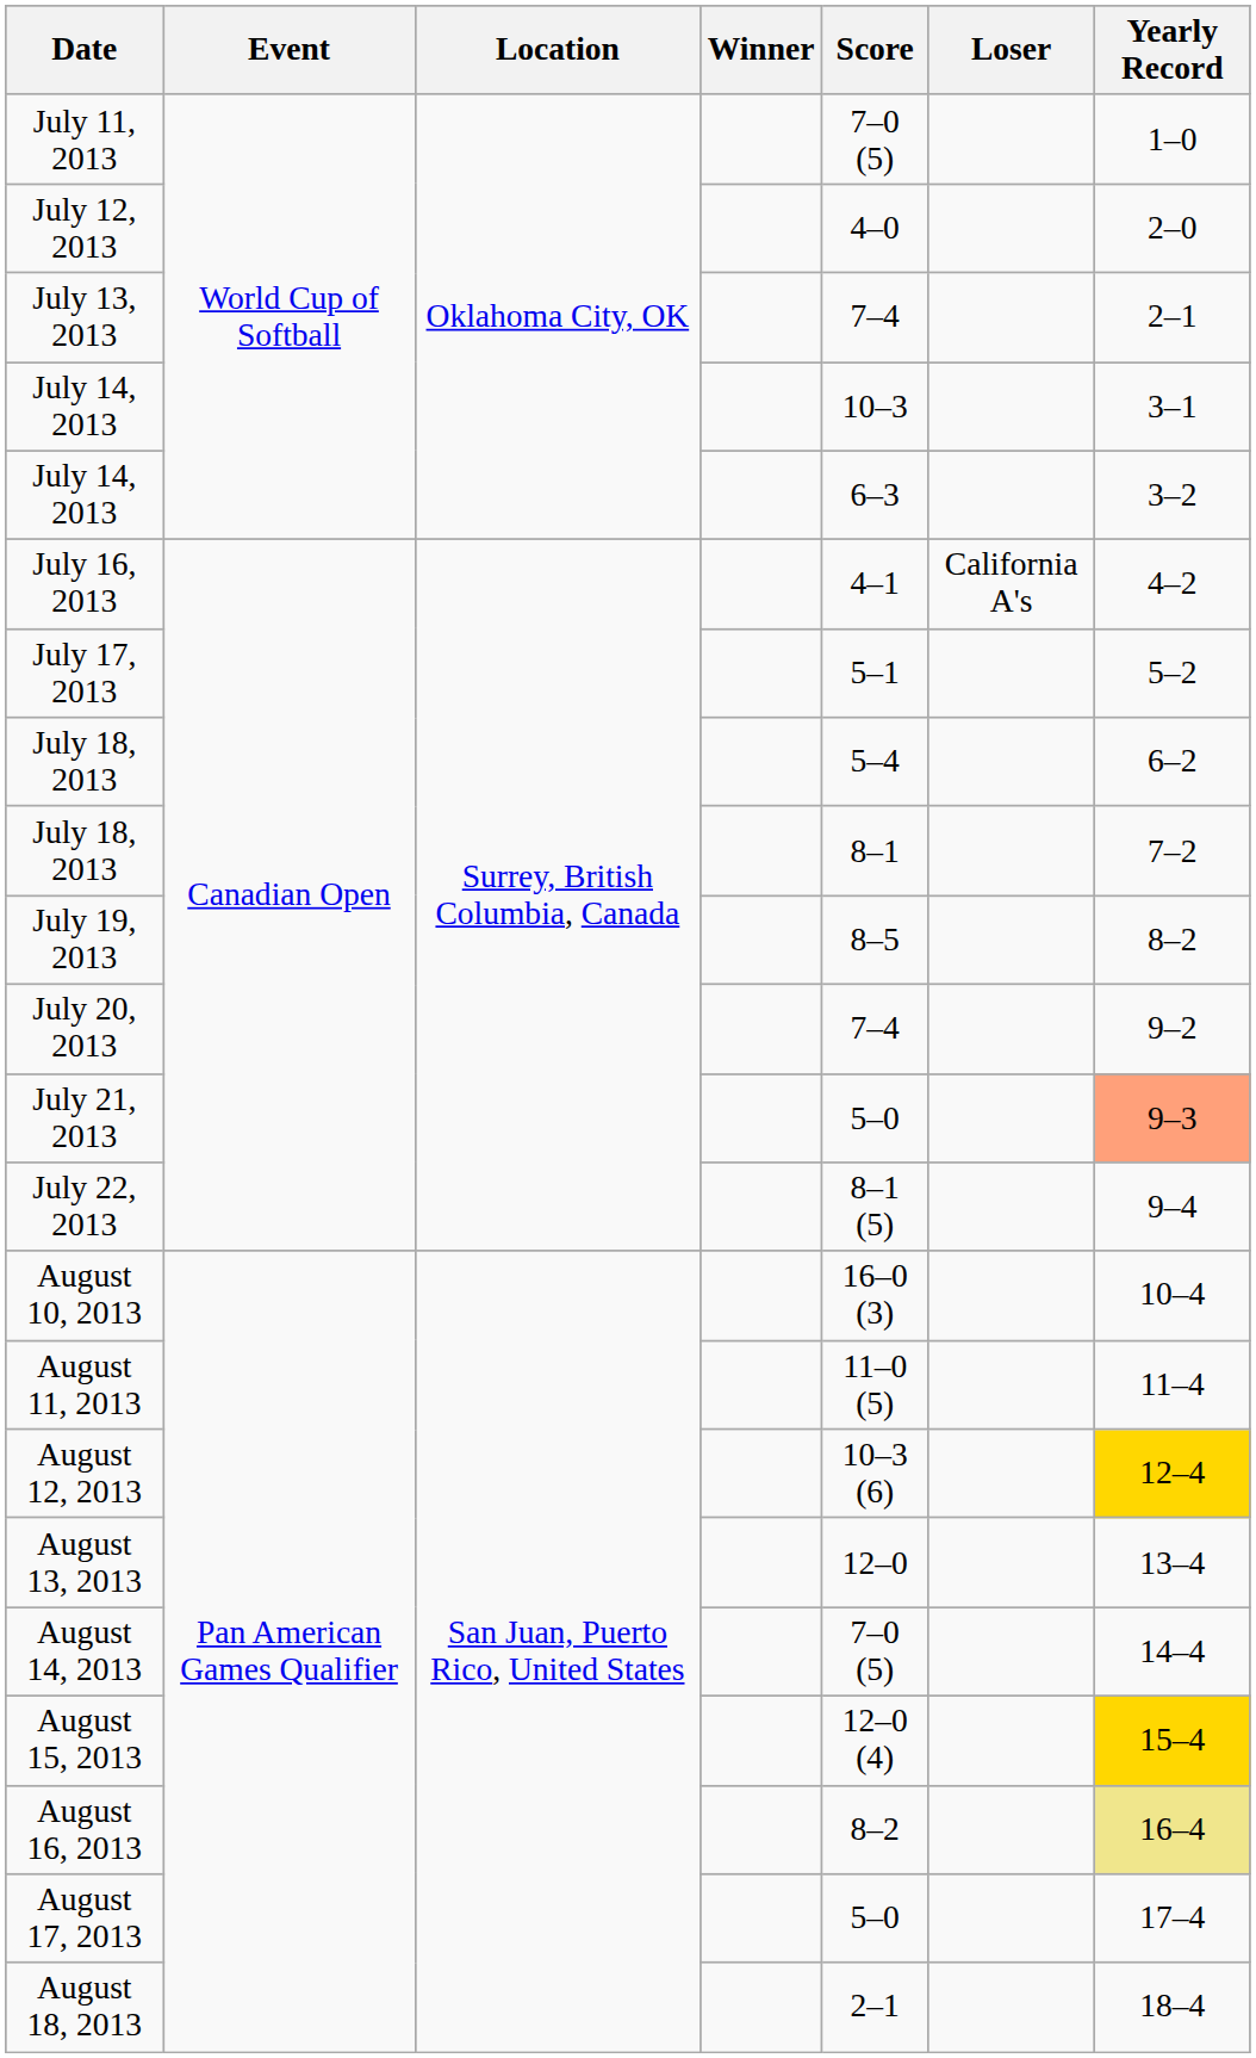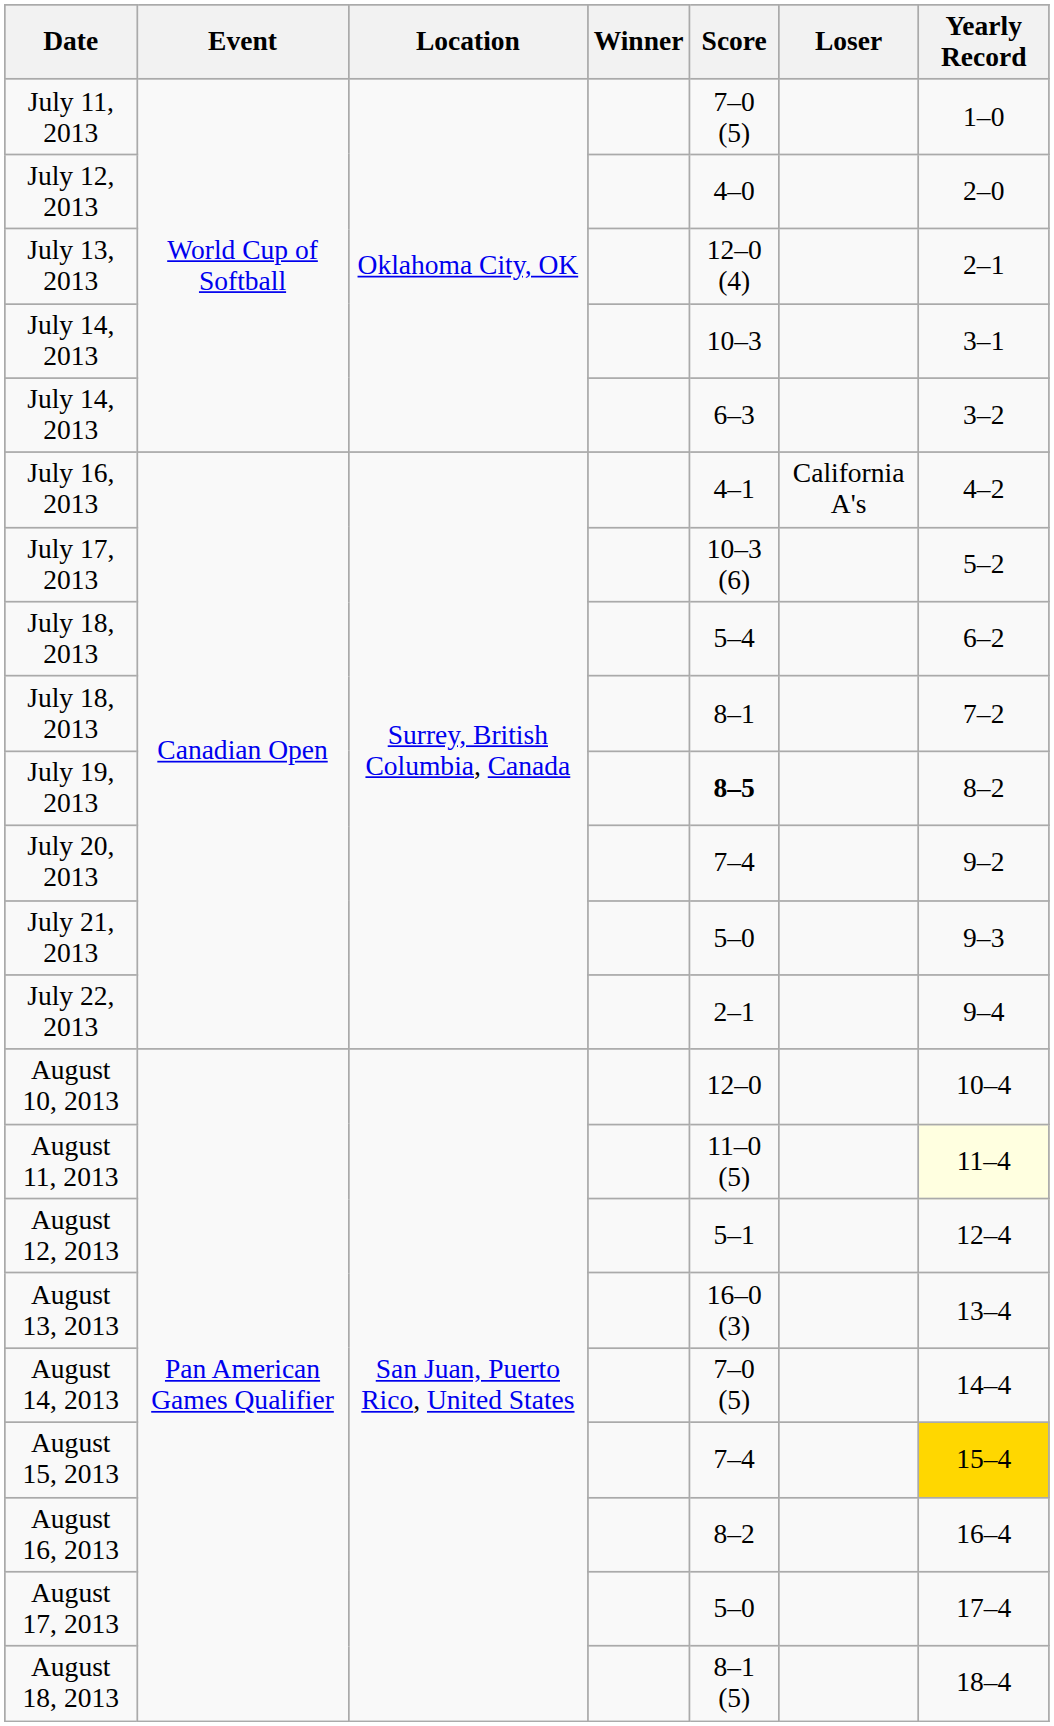July 13, 2013 | Score: 7–4 -> 12–0 (4)
July 17, 2013 | Score: 5–1 -> 10–3 (6)
July 19, 2013 | Score: normal -> bold
July 21, 2013 | Yearly Record: lightsalmon background -> no background
July 22, 2013 | Score: 8–1 (5) -> 2–1
August 10, 2013 | Score: 16–0 (3) -> 12–0
August 11, 2013 | Yearly Record: no background -> lightyellow background
August 12, 2013 | Score: 10–3 (6) -> 5–1
August 12, 2013 | Yearly Record: gold background -> no background
August 13, 2013 | Score: 12–0 -> 16–0 (3)
August 15, 2013 | Score: 12–0 (4) -> 7–4
August 16, 2013 | Yearly Record: khaki background -> no background
August 18, 2013 | Score: 2–1 -> 8–1 (5)
